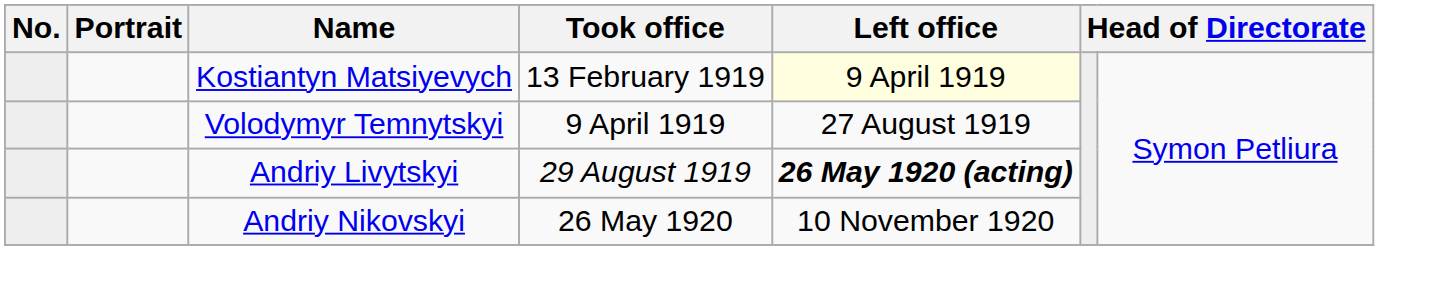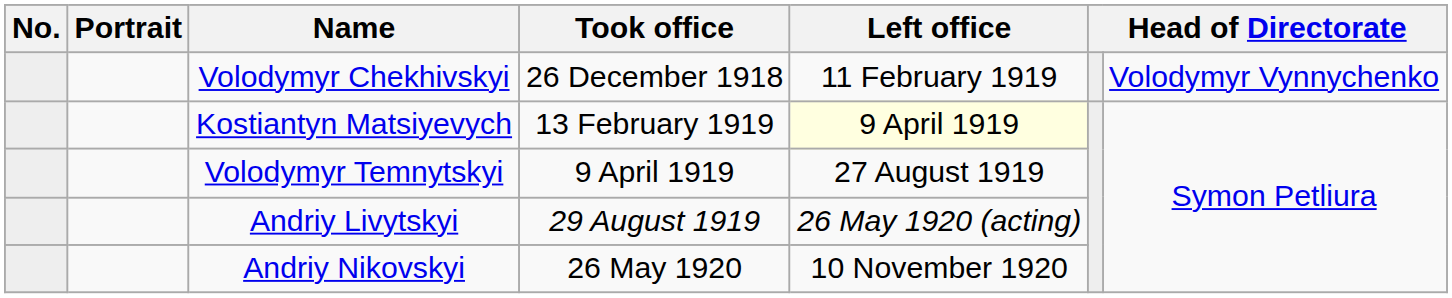+ row: Volodymyr Chekhivskyi | 26 December 1918 | 11 February 1919 | Volodymyr Vynnychenko
Andriy Livytskyi | Left office: bold -> normal
